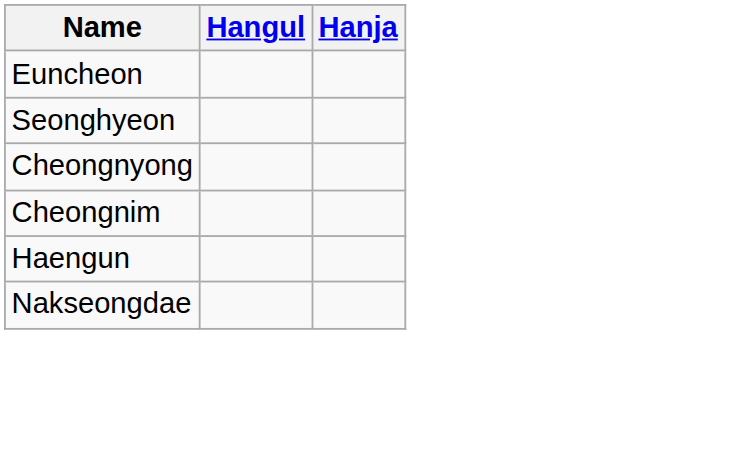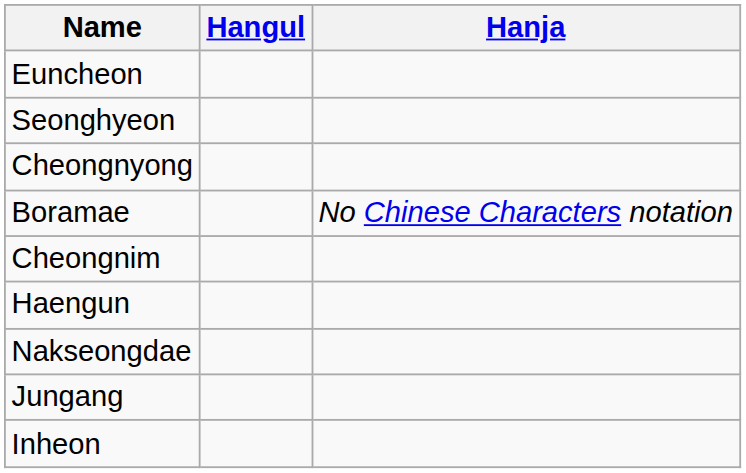+ row: Boramae | No Chinese Characters notation
+ row: Jungang
+ row: Inheon
